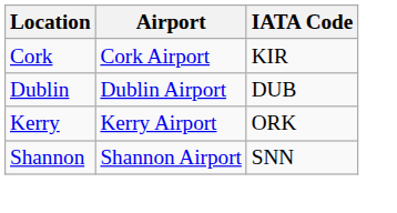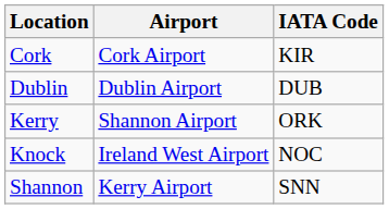Kerry | Airport: Kerry Airport -> Shannon Airport
+ row: Knock | Ireland West Airport | NOC
Shannon | Airport: Shannon Airport -> Kerry Airport
